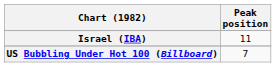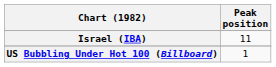US Bubbling Under Hot 100 (Billboard) | Peak position: 7 -> 1
